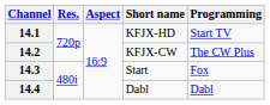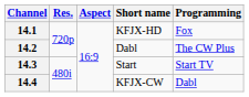14.1 | Programming: Start TV -> Fox
14.2 | Short name: KFJX-CW -> Dabl
14.3 | Programming: Fox -> Start TV
14.4 | Short name: Dabl -> KFJX-CW
